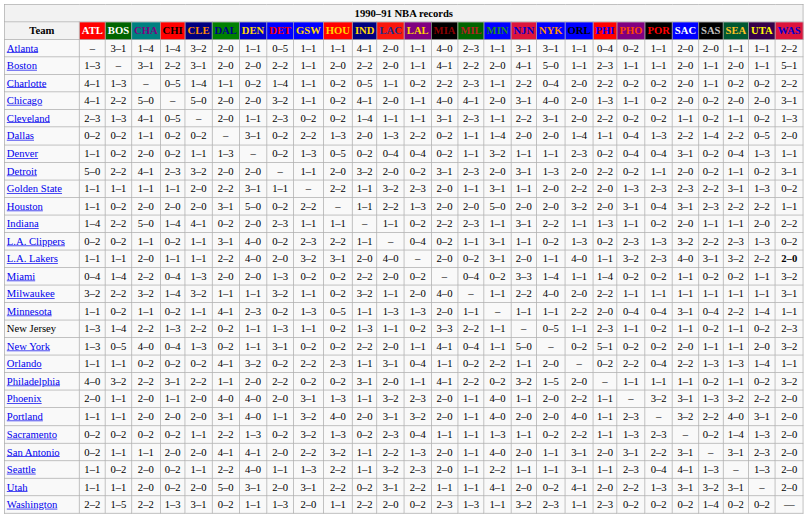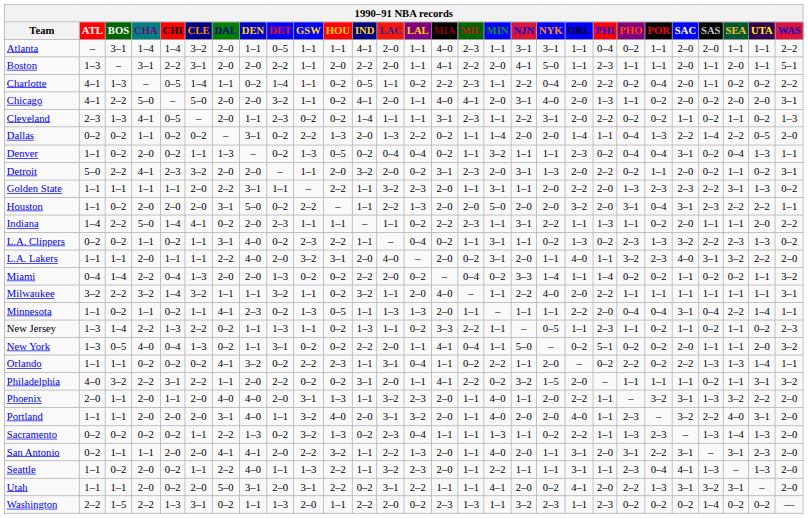Charlotte | POR: 0–2 -> 0–4
L.A. Lakers | WAS: bold -> normal
Orlando | POR: 0–4 -> 0–2
Philadelphia | UTA: 0–2 -> 3–1
Sacramento | SAS: 0–2 -> 1–3
